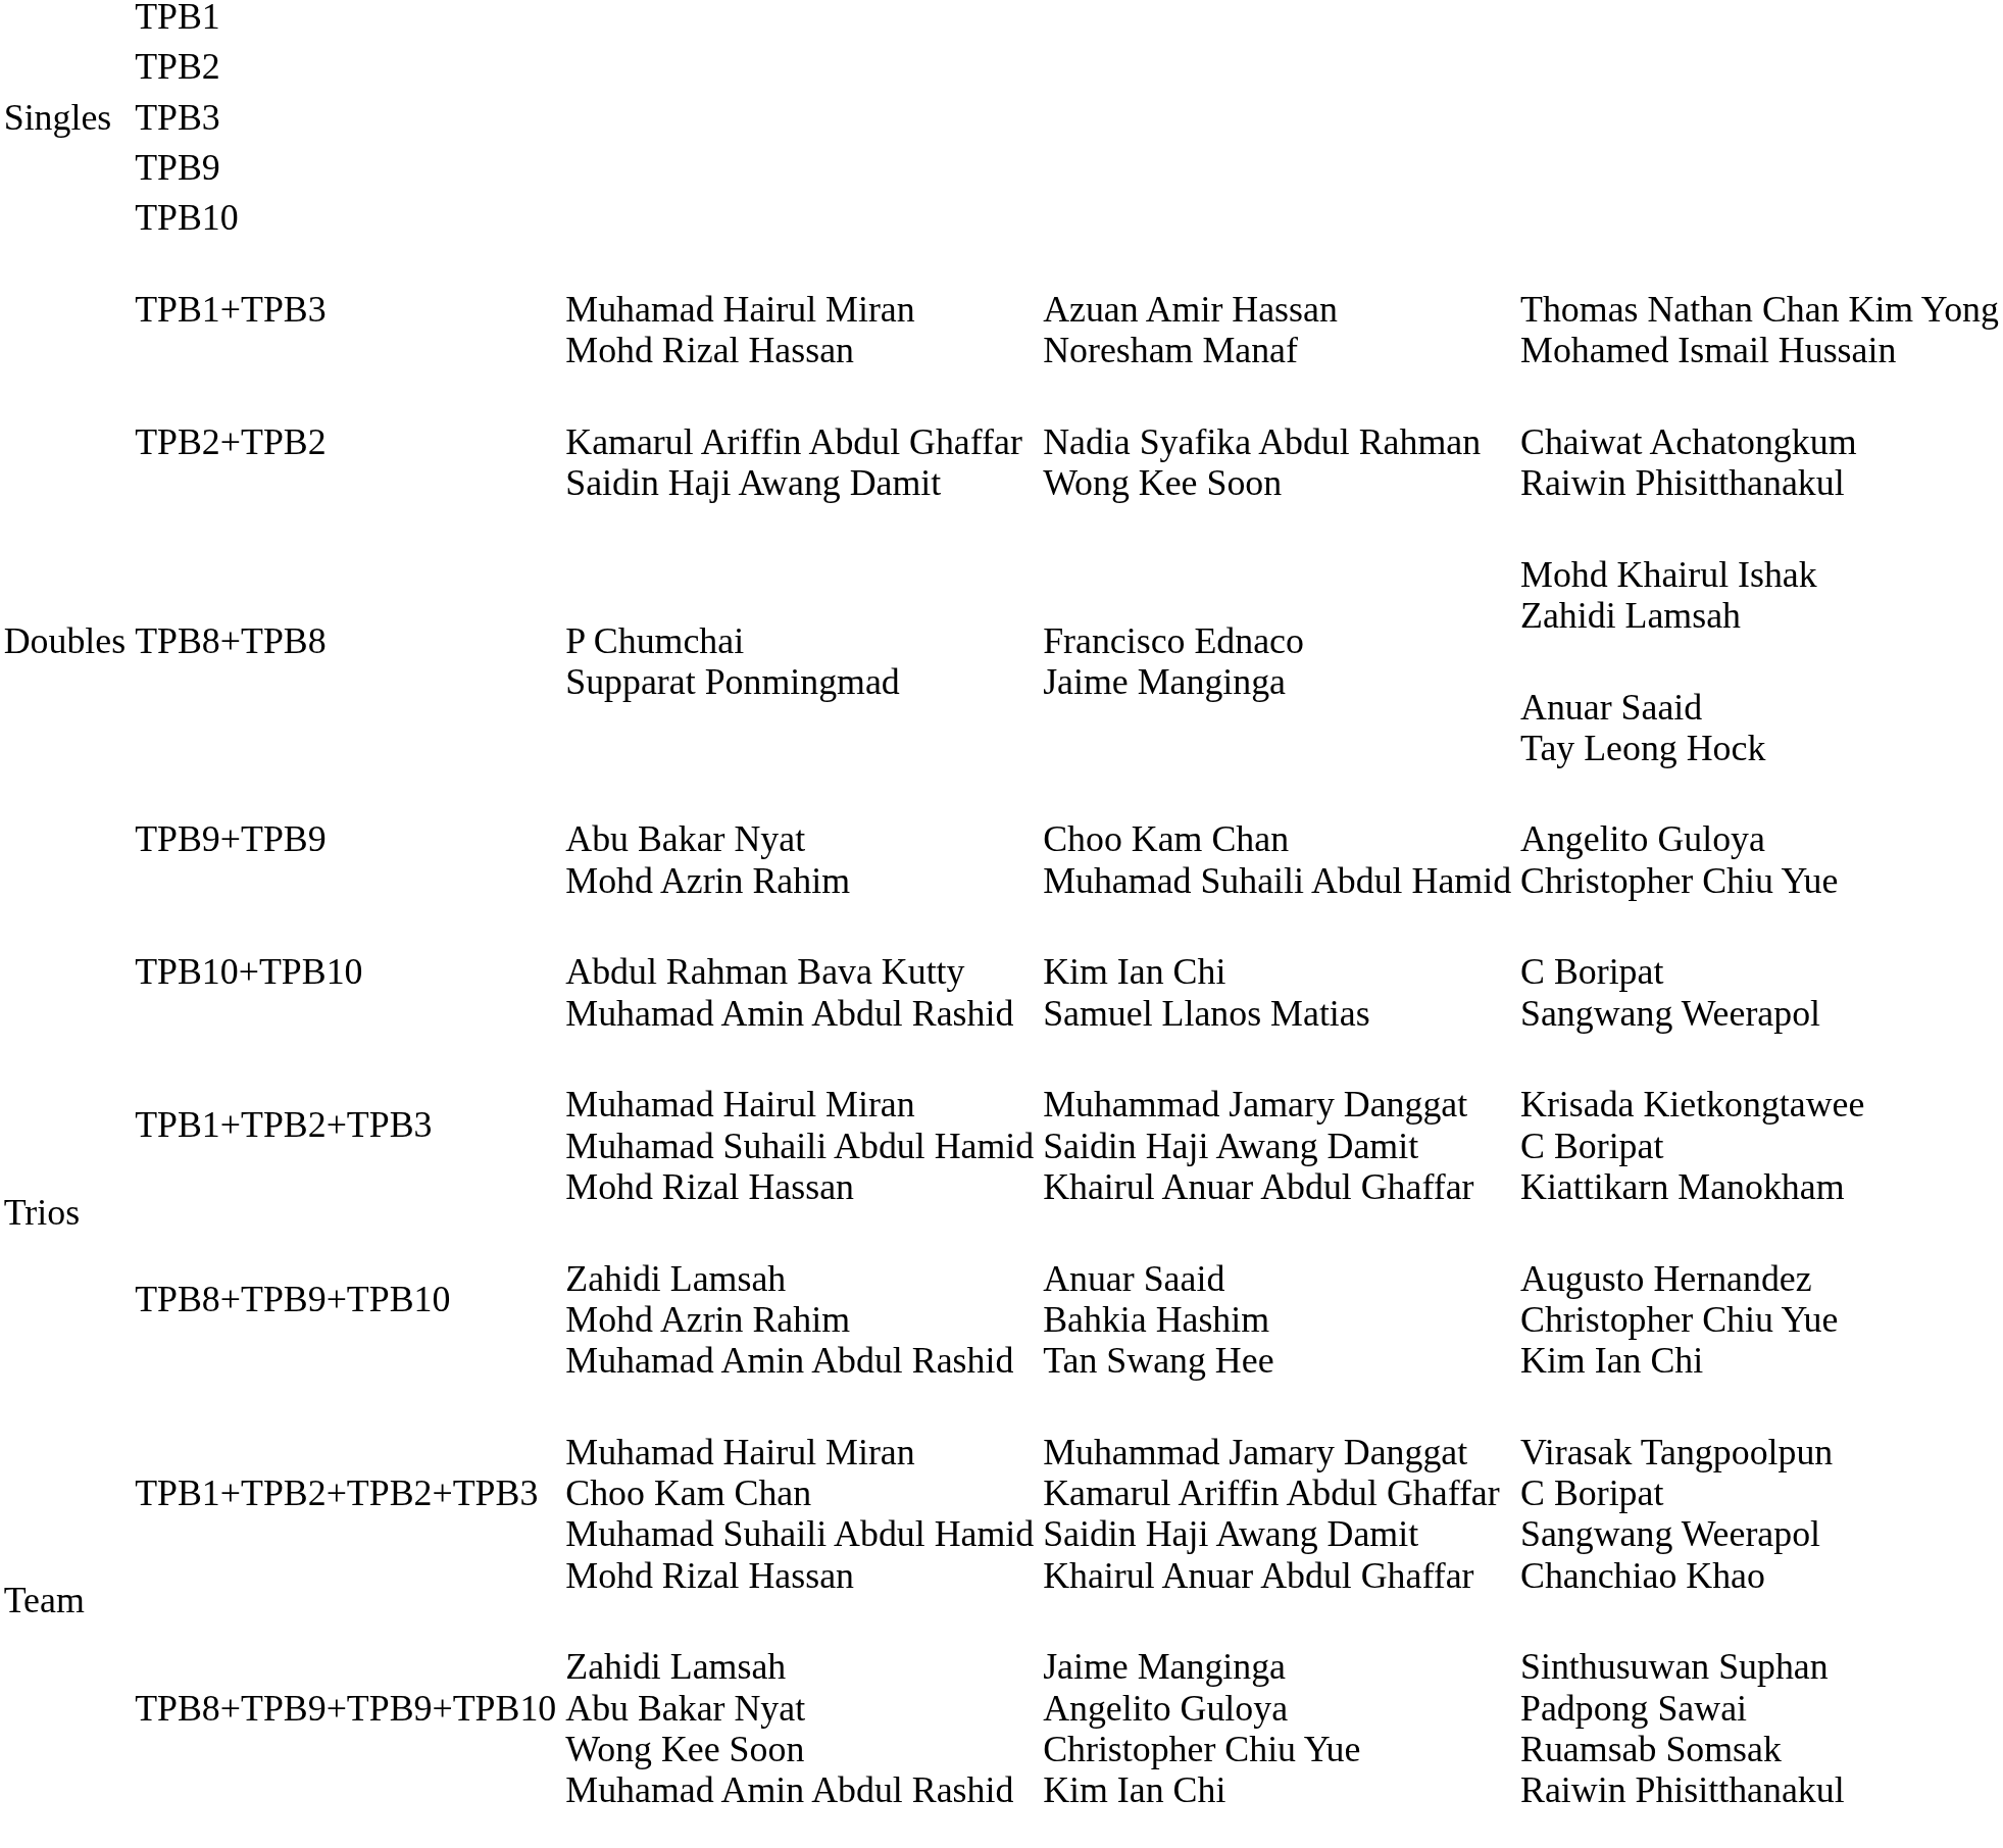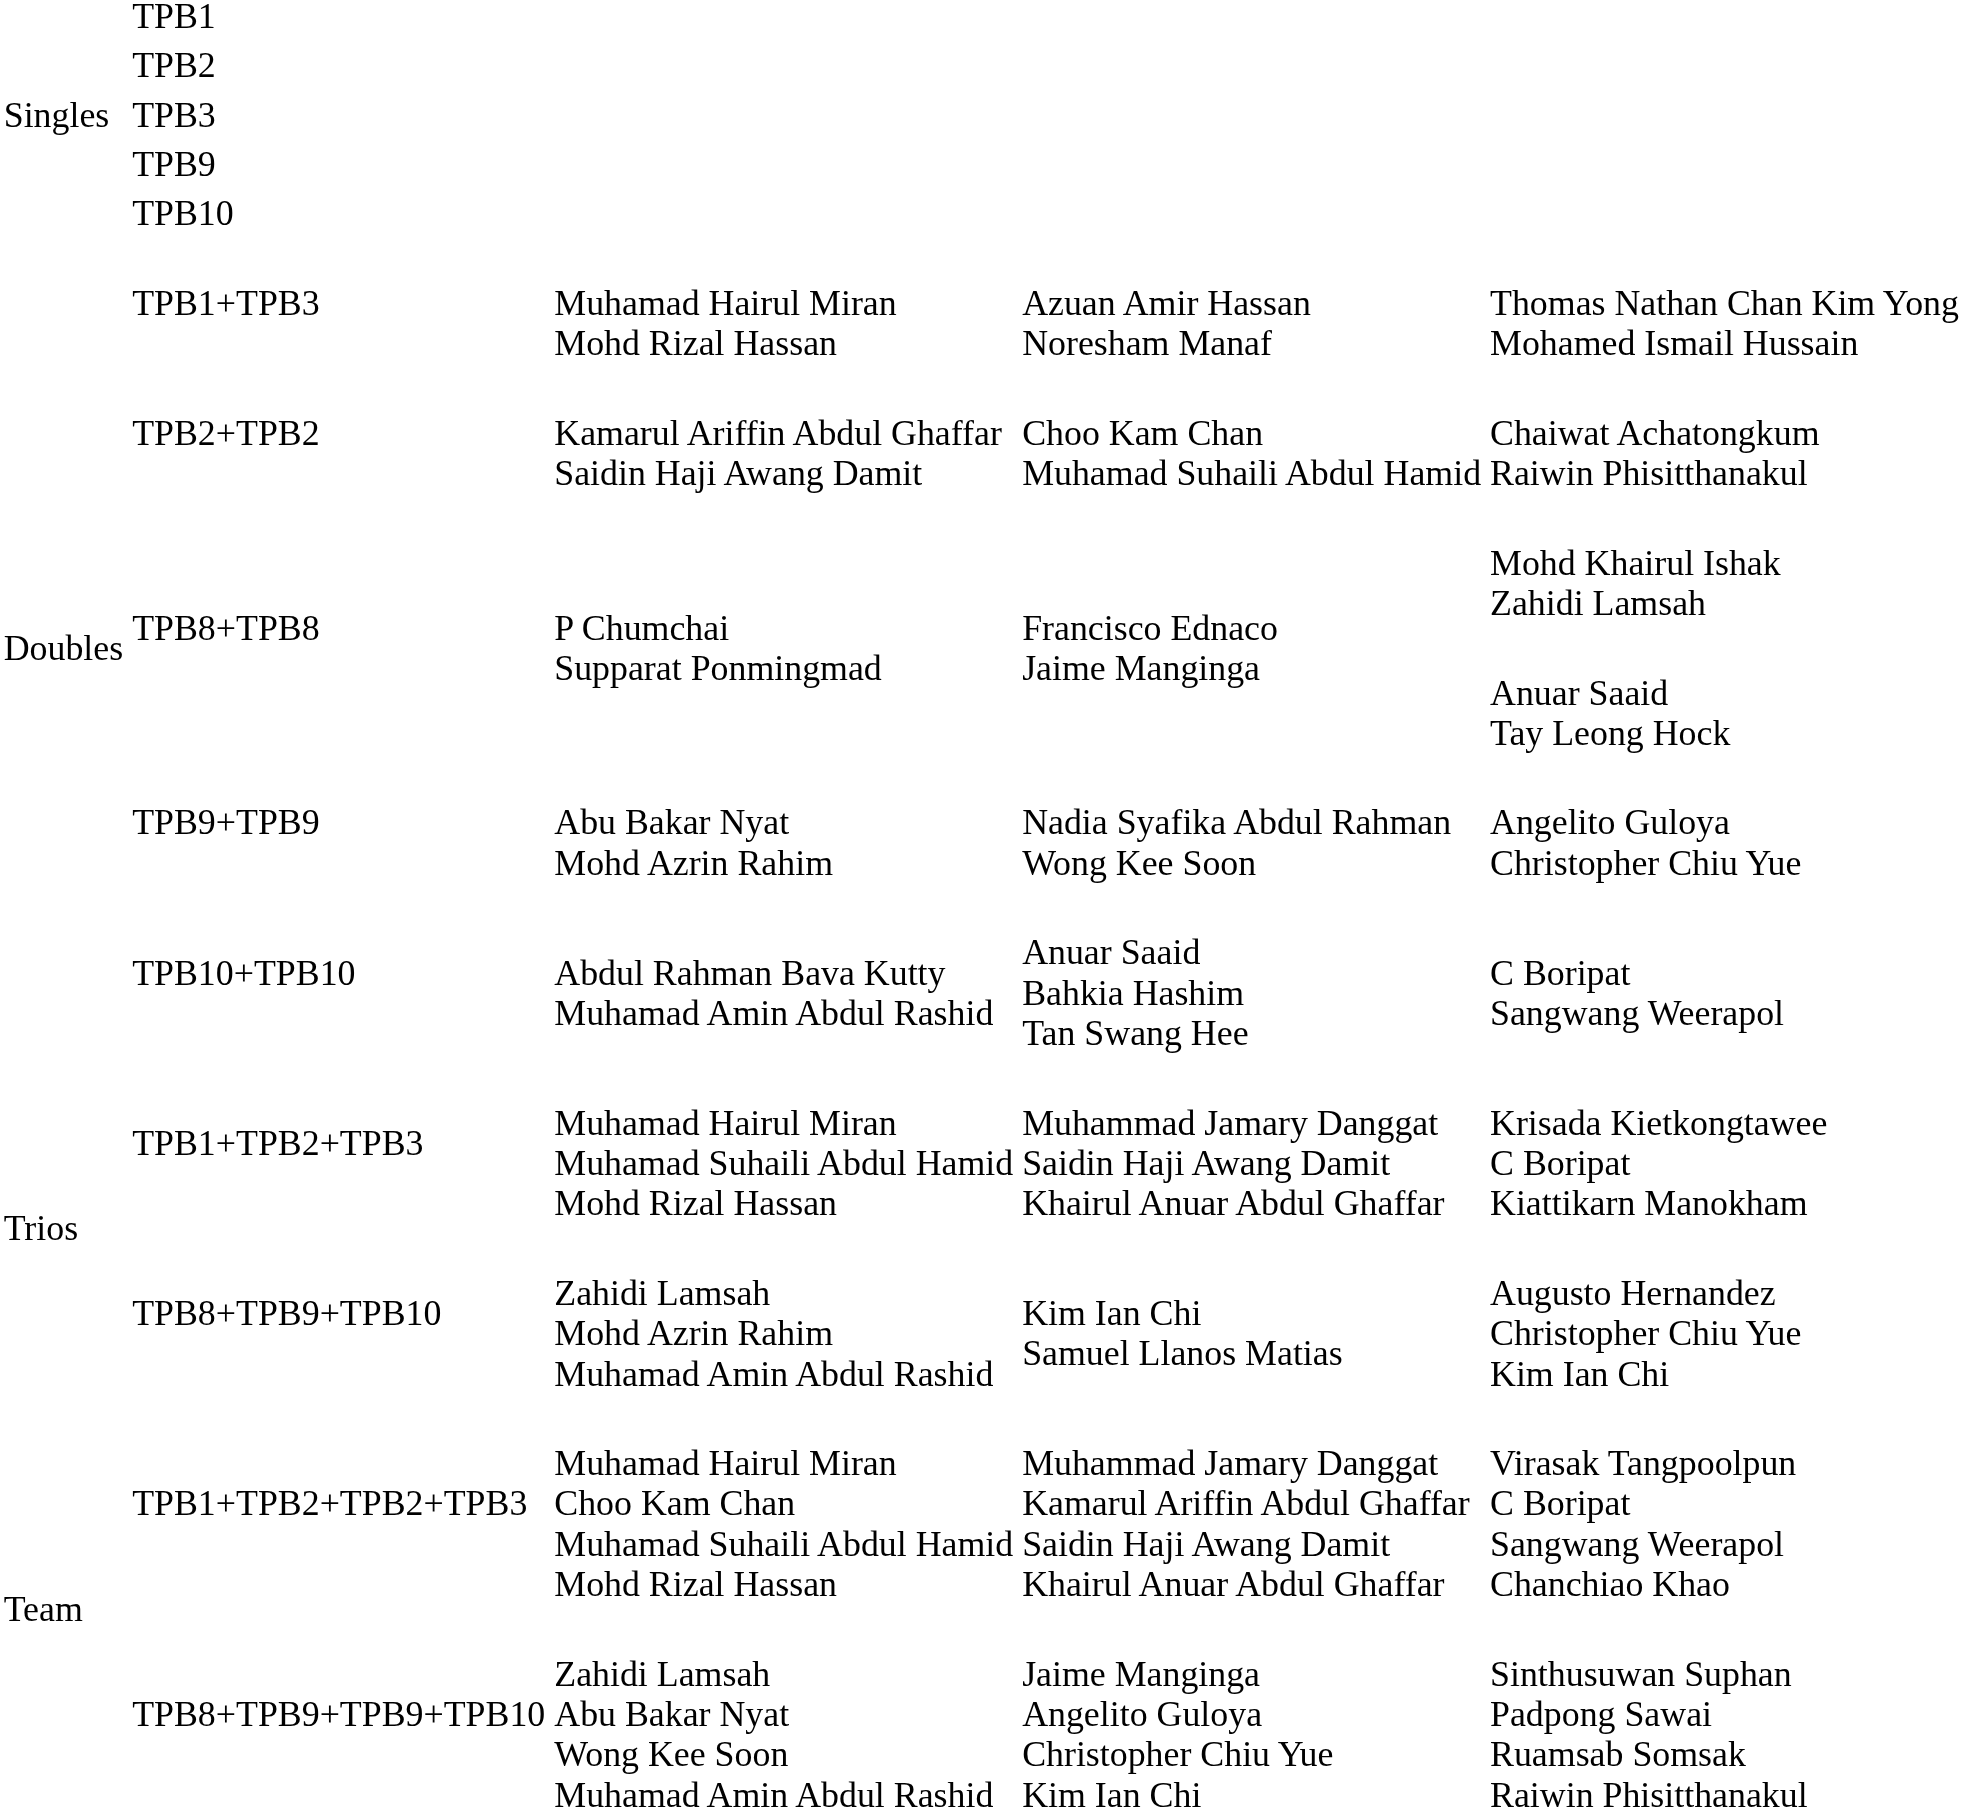TPB2+TPB2 | column 4: Nadia Syafika Abdul Rahman Wong Kee Soon -> Choo Kam Chan Muhamad Suhaili Abdul Hamid
TPB9+TPB9 | column 4: Choo Kam Chan Muhamad Suhaili Abdul Hamid -> Nadia Syafika Abdul Rahman Wong Kee Soon
TPB10+TPB10 | column 4: Kim Ian Chi Samuel Llanos Matias -> Anuar Saaid Bahkia Hashim Tan Swang Hee
TPB8+TPB9+TPB10 | column 4: Anuar Saaid Bahkia Hashim Tan Swang Hee -> Kim Ian Chi Samuel Llanos Matias
